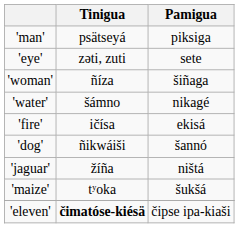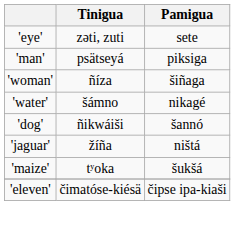rows swapped: 'eye' <-> 'man'
- row: 'fire' | ičísa | ekisá
'eleven' | Tinigua: bold -> normal
